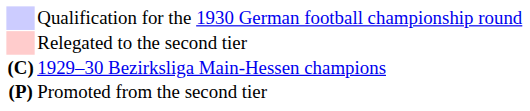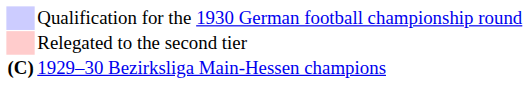- row: (P) | Promoted from the second tier
